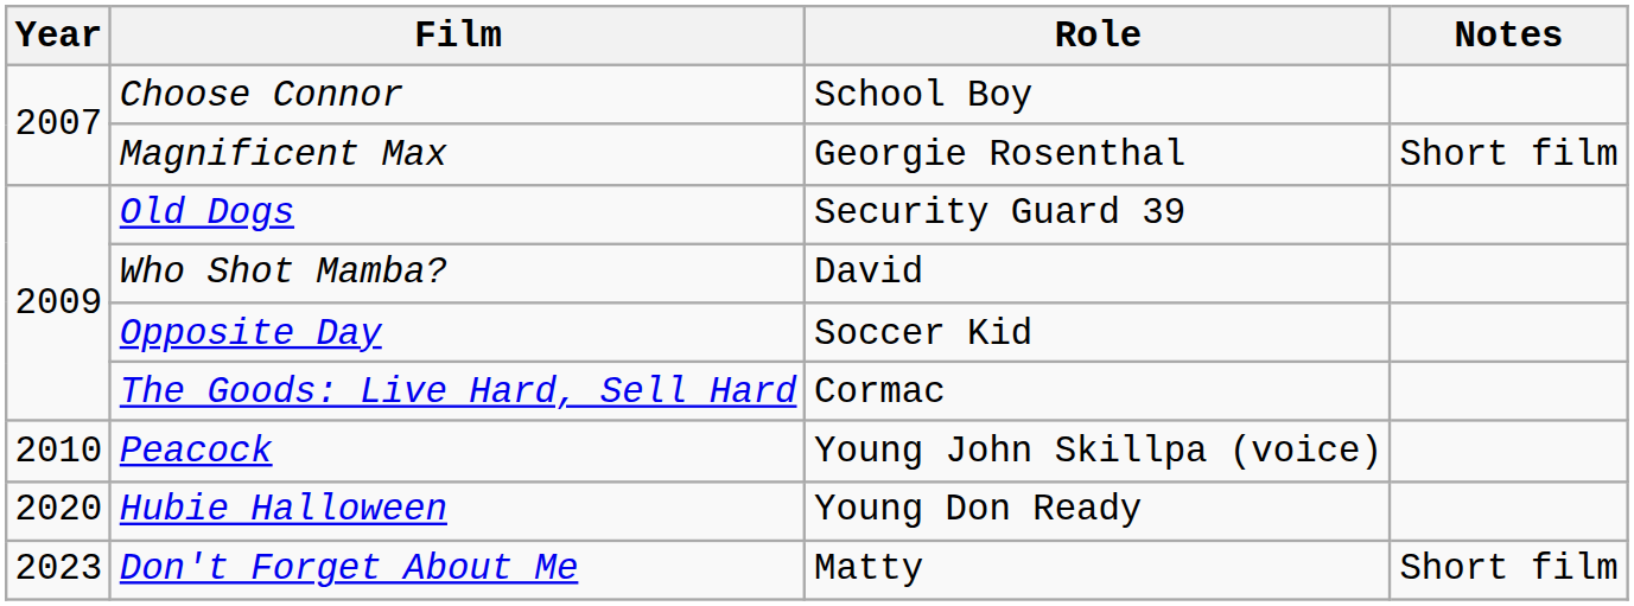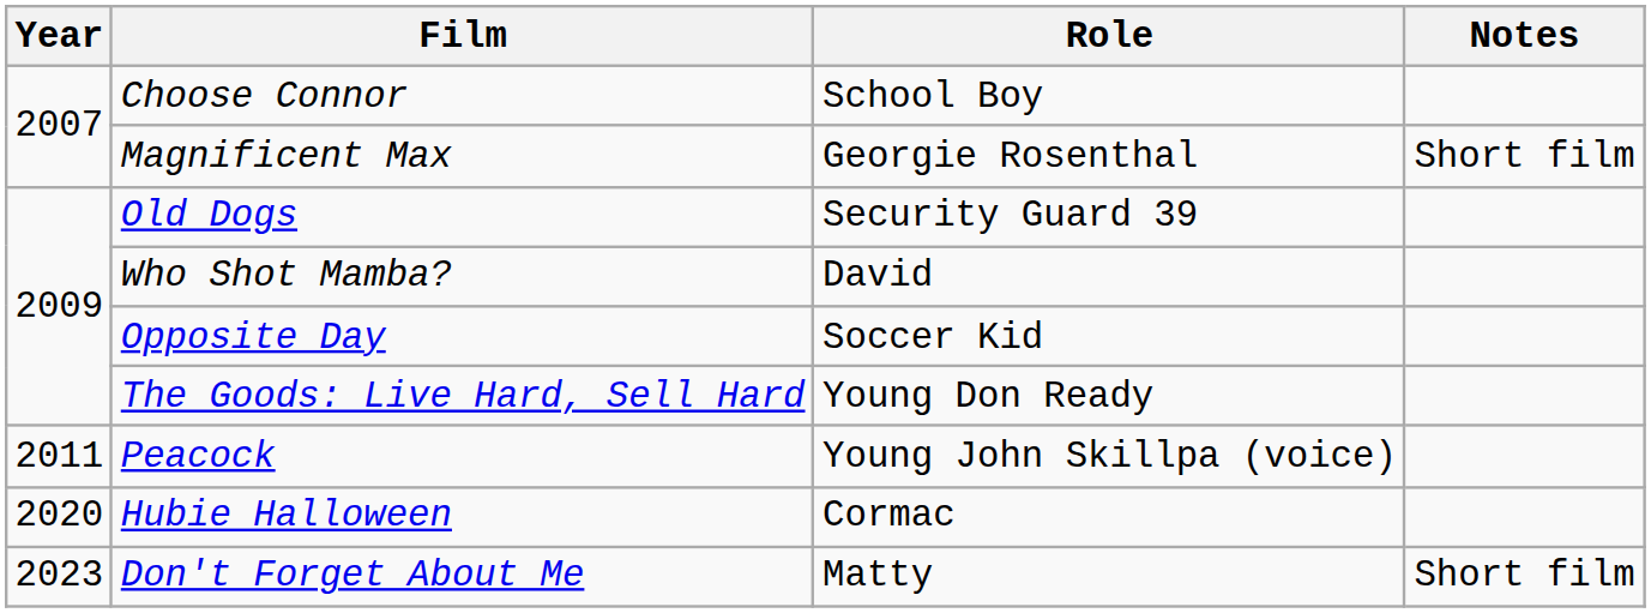The Goods: Live Hard, Sell Hard | Role: Cormac -> Young Don Ready
Peacock | Year: 2010 -> 2011
Hubie Halloween | Role: Young Don Ready -> Cormac
